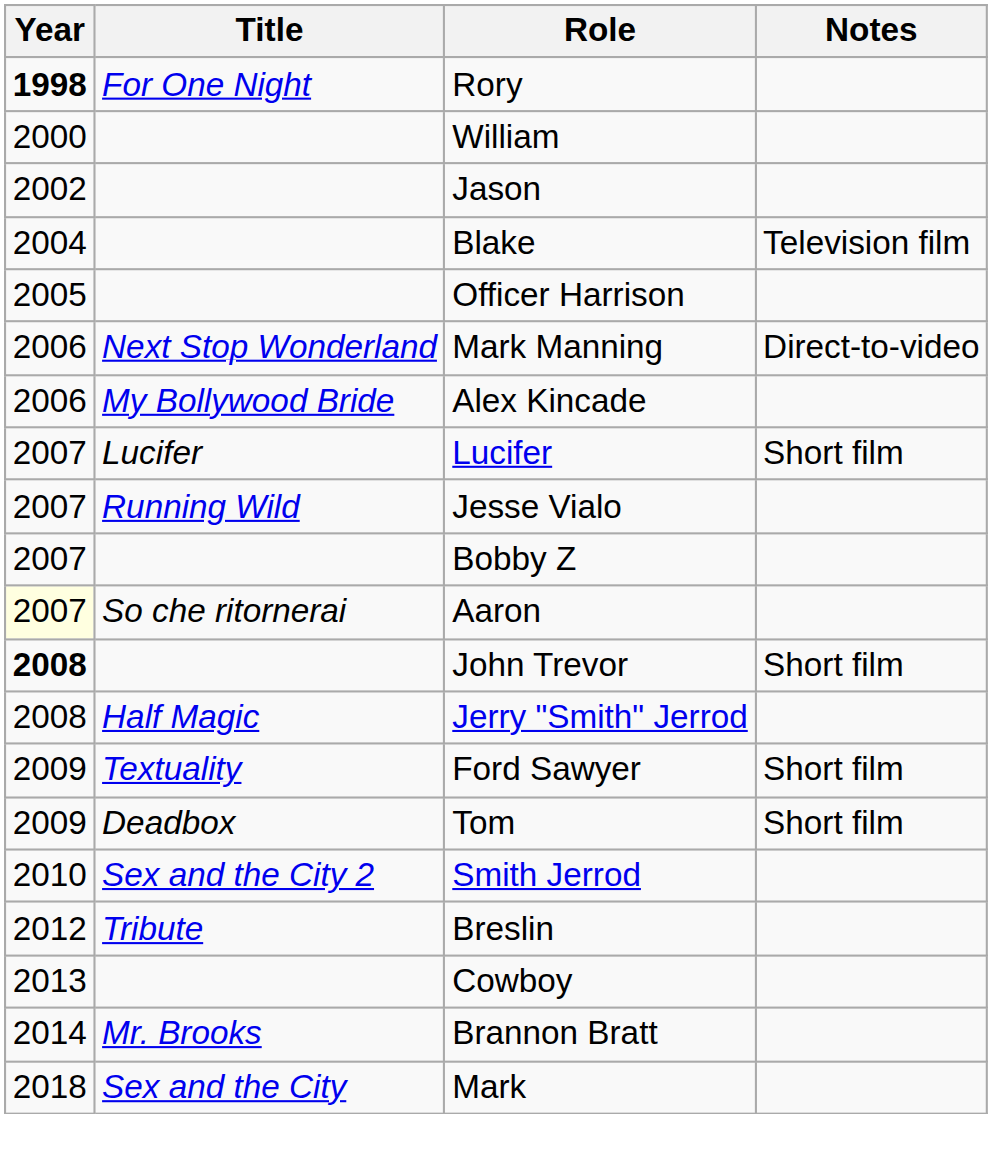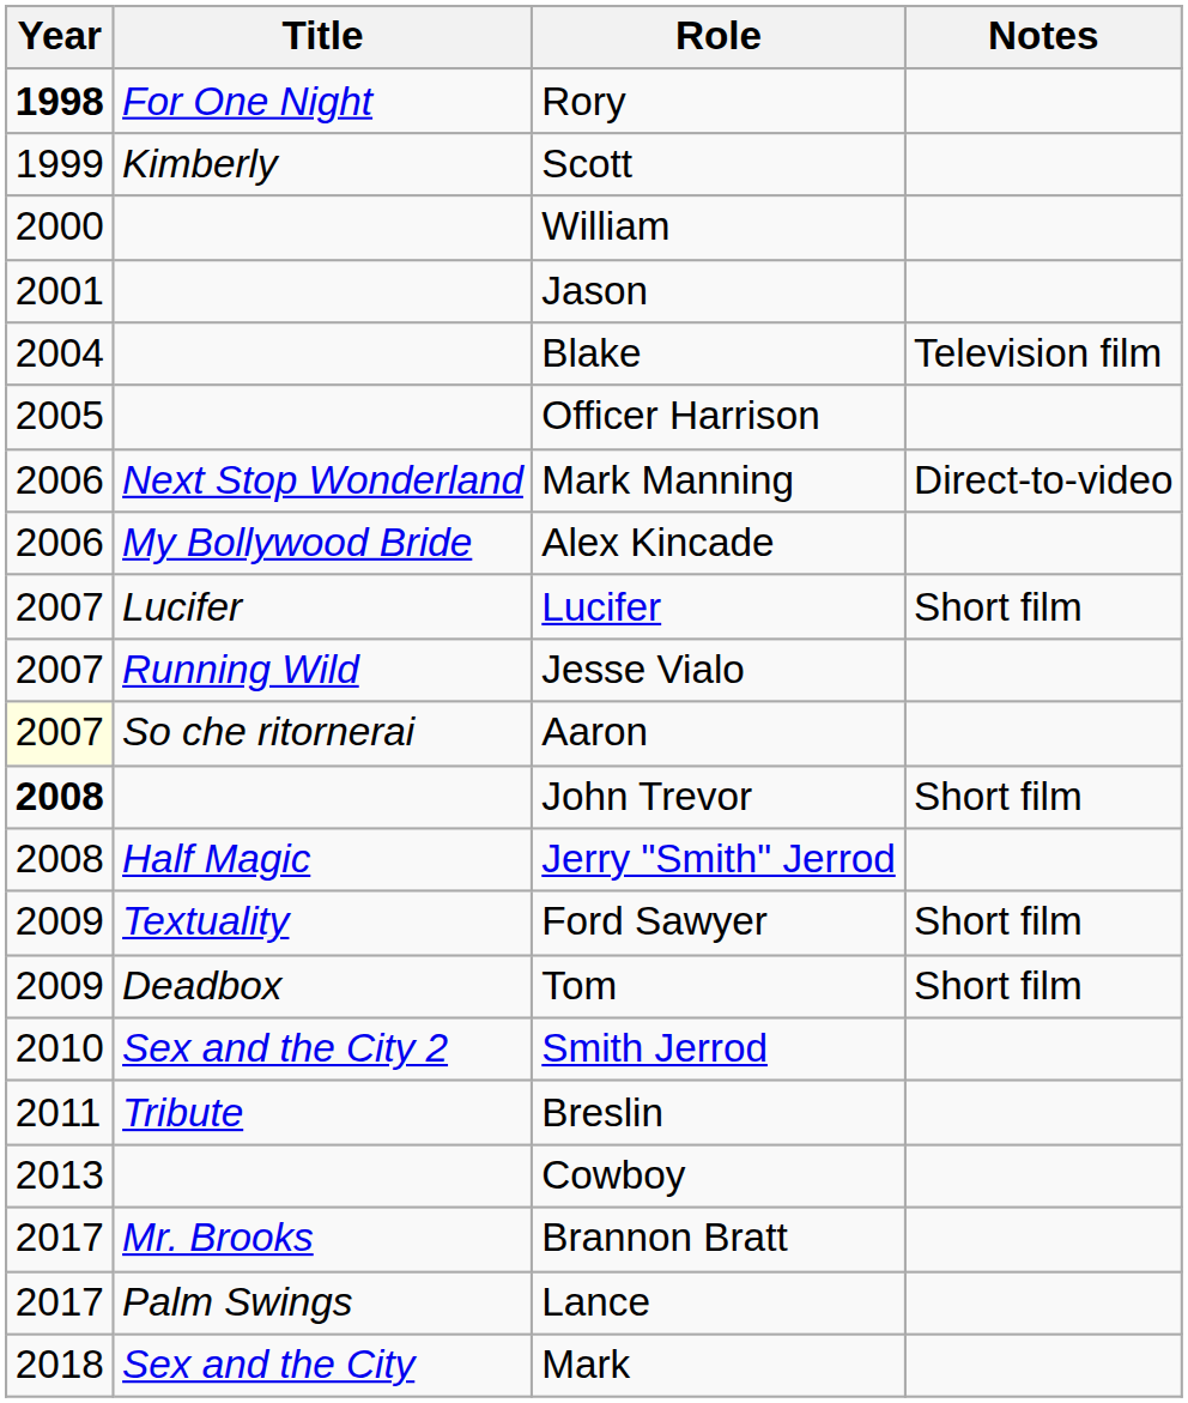+ row: 1999 | Kimberly | Scott
Jason | Year: 2002 -> 2001
- row: 2007 | Bobby Z
Breslin | Year: 2012 -> 2011
Brannon Bratt | Year: 2014 -> 2017
+ row: 2017 | Palm Swings | Lance
